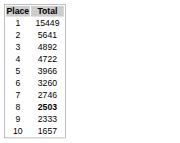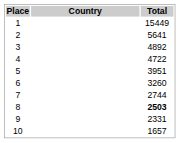+ column: Country
5 | Total: 3966 -> 3951
7 | Total: 2746 -> 2744
9 | Total: 2333 -> 2331
